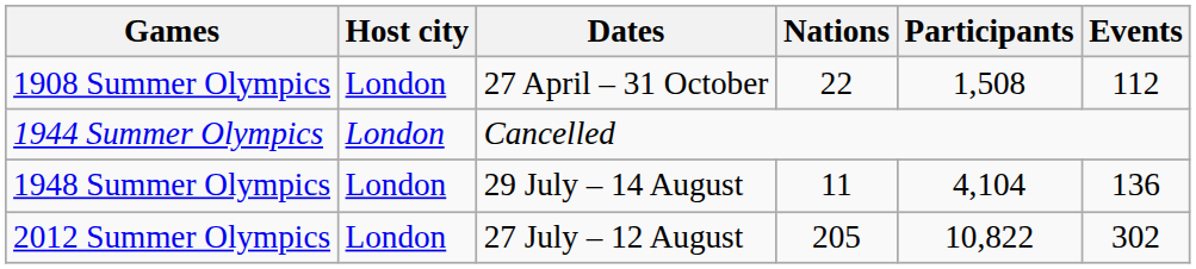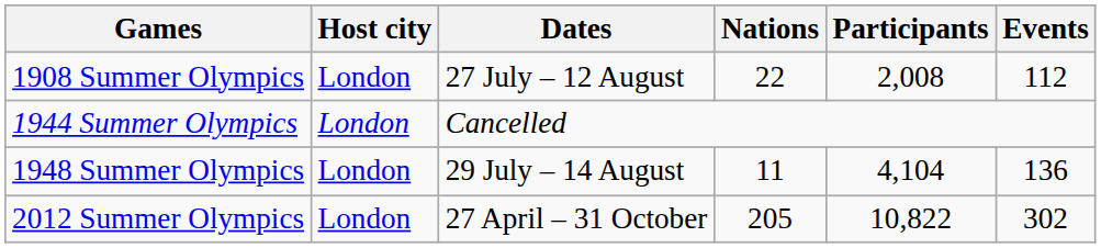1908 Summer Olympics | Dates: 27 April – 31 October -> 27 July – 12 August
1908 Summer Olympics | Participants: 1,508 -> 2,008
2012 Summer Olympics | Dates: 27 July – 12 August -> 27 April – 31 October
